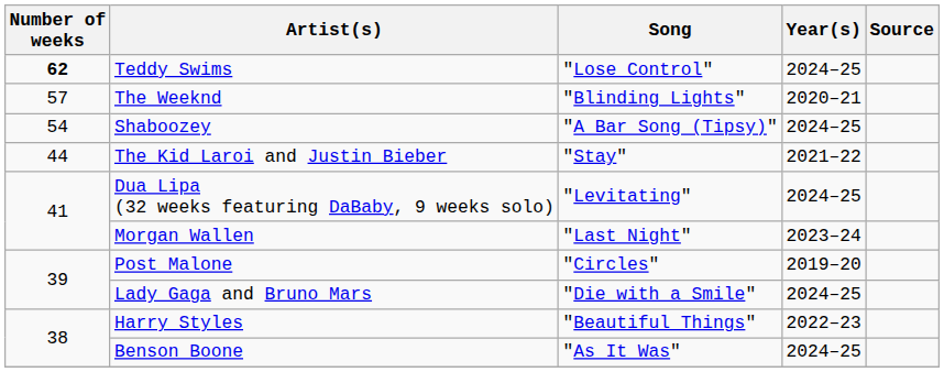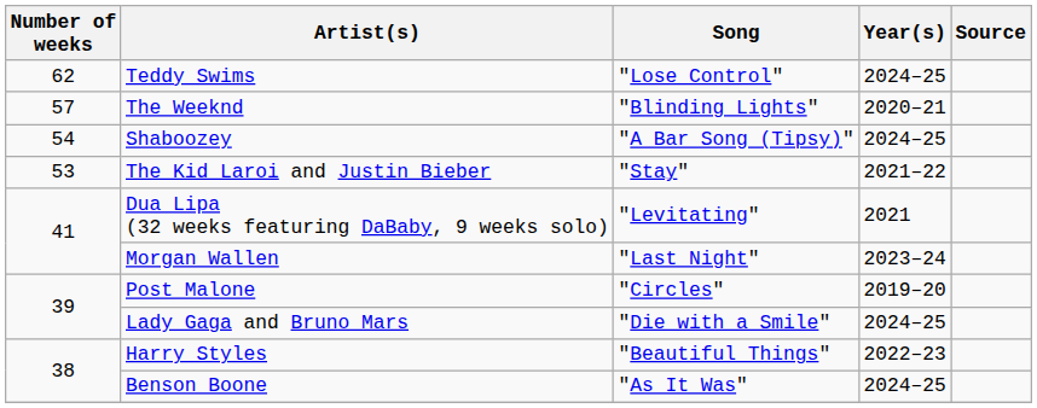Teddy Swims | Number of weeks: bold -> normal
The Kid Laroi and Justin Bieber | Number of weeks: 44 -> 53
Dua Lipa (32 weeks featuring DaBaby, 9 weeks solo) | Year(s): 2024–25 -> 2021
